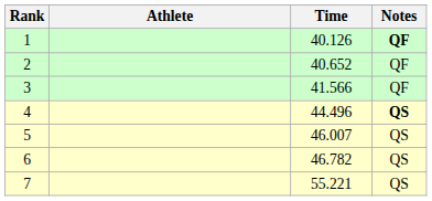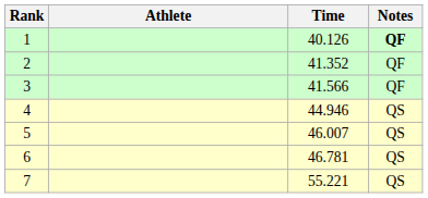2 | Time: 40.652 -> 41.352
4 | Time: 44.496 -> 44.946
4 | Notes: bold -> normal
6 | Time: 46.782 -> 46.781
